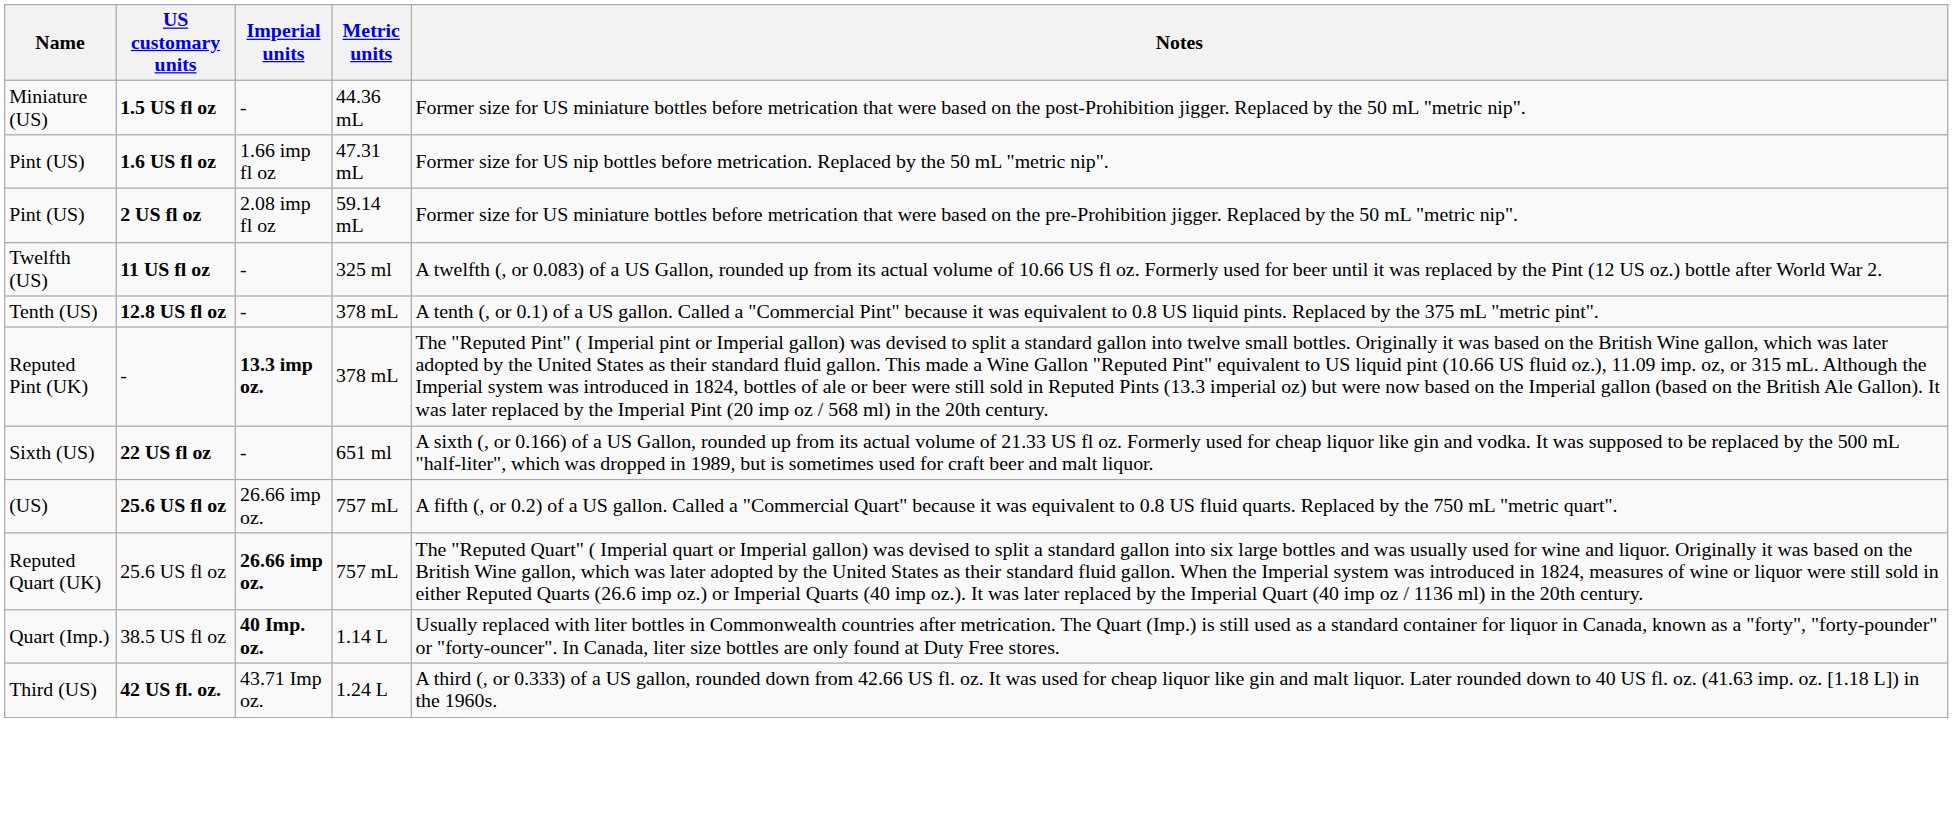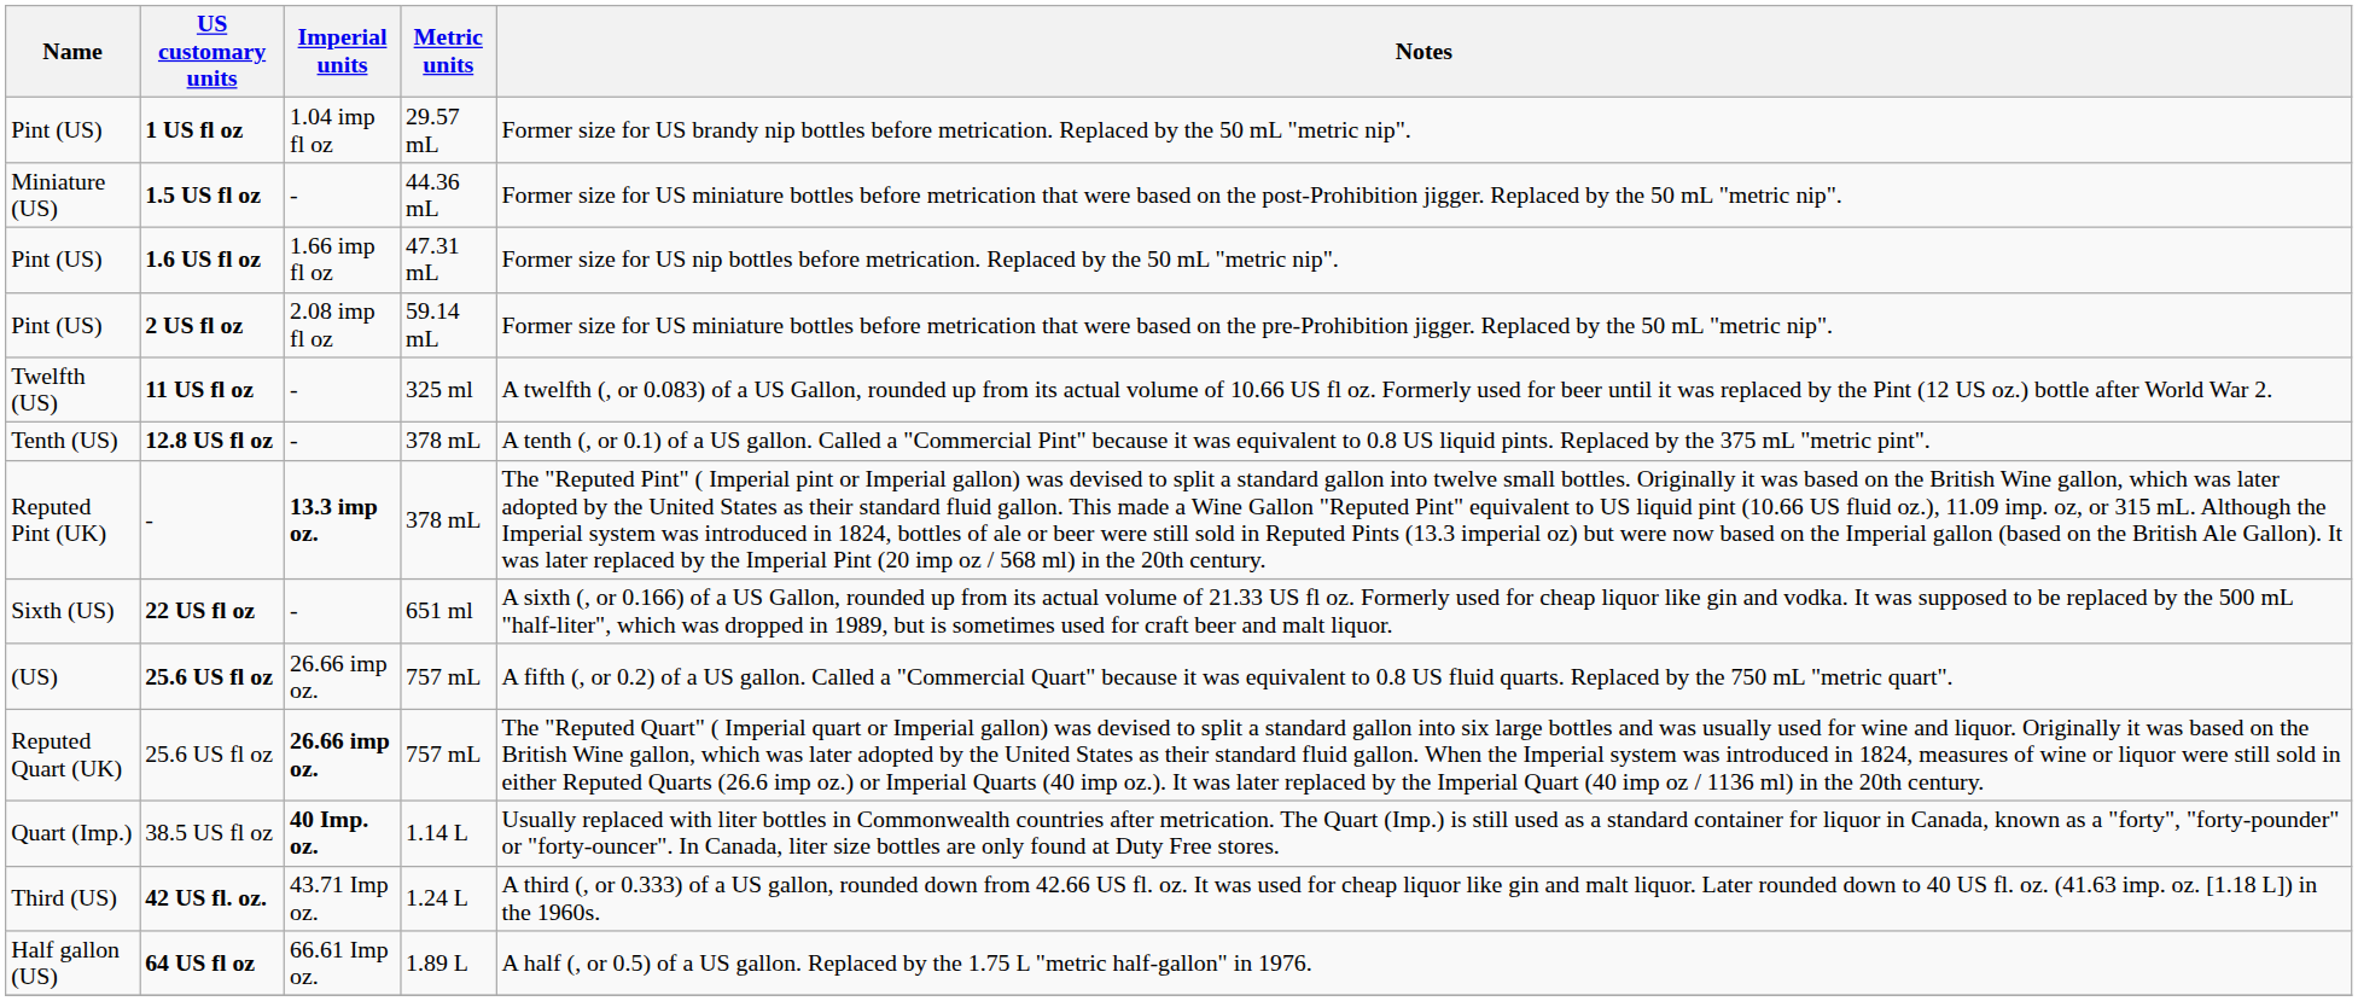+ row: Pint (US) | 1 US fl oz | 1.04 imp fl oz | 29.57 mL | Former size for US brandy nip bottles before metrication. Replaced by the 50 mL "metric nip".
+ row: Half gallon (US) | 64 US fl oz | 66.61 Imp oz. | 1.89 L | A half (, or 0.5) of a US gallon. Replaced by the 1.75 L "metric half-gallon" in 1976.
